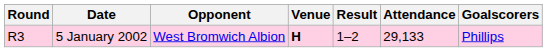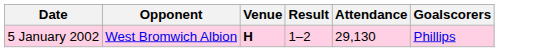- column: Round | R3
5 January 2002 | Attendance: 29,133 -> 29,130
